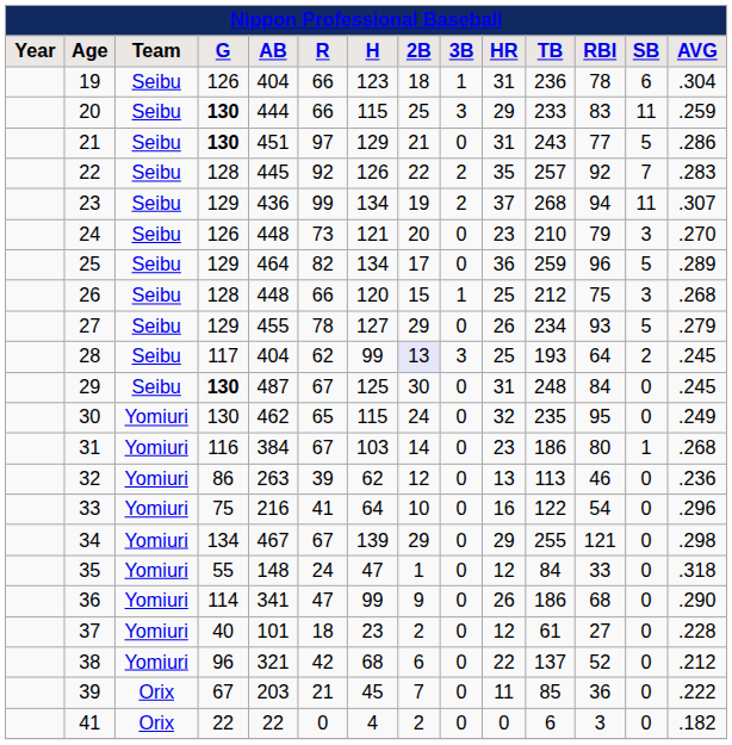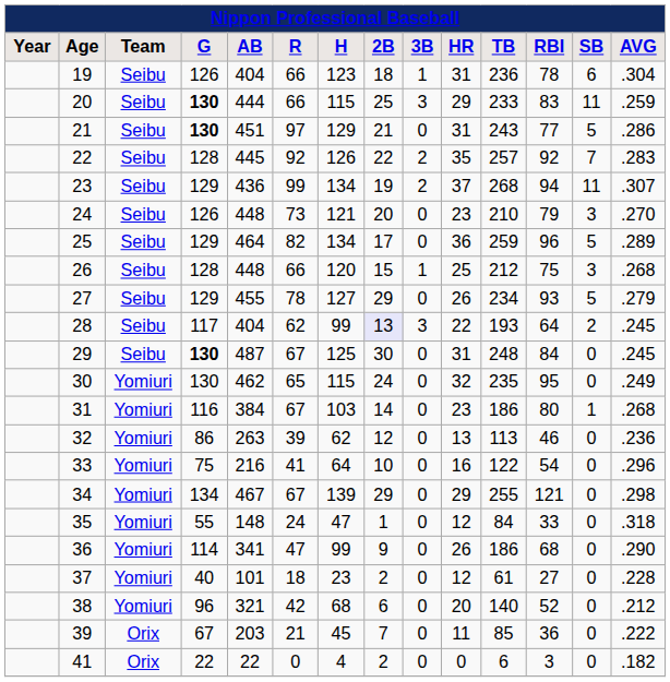28 | HR: 25 -> 22
38 | HR: 22 -> 20
38 | TB: 137 -> 140
